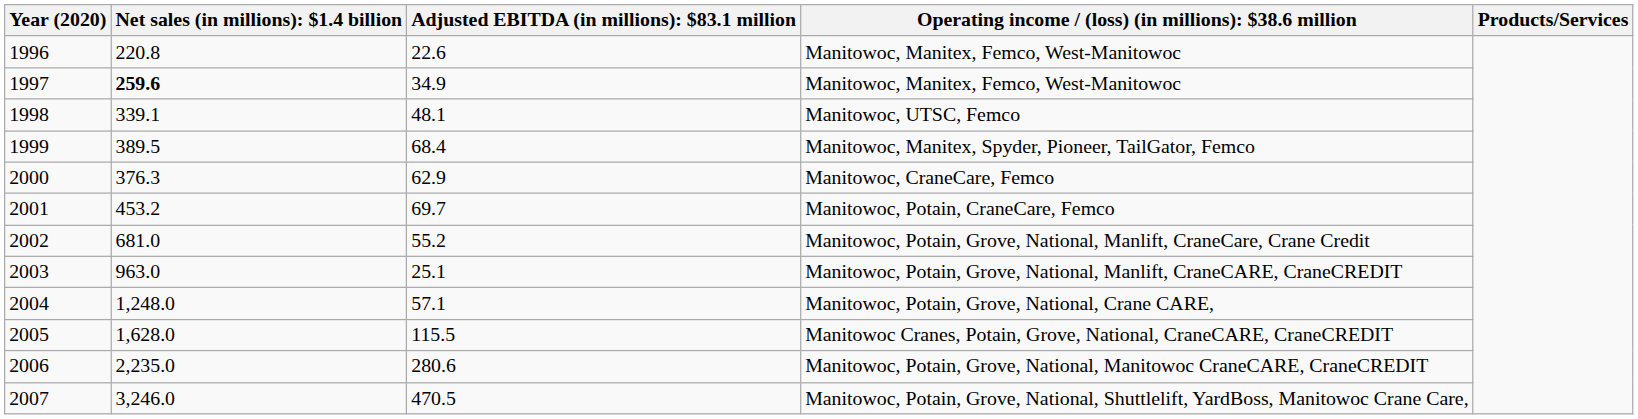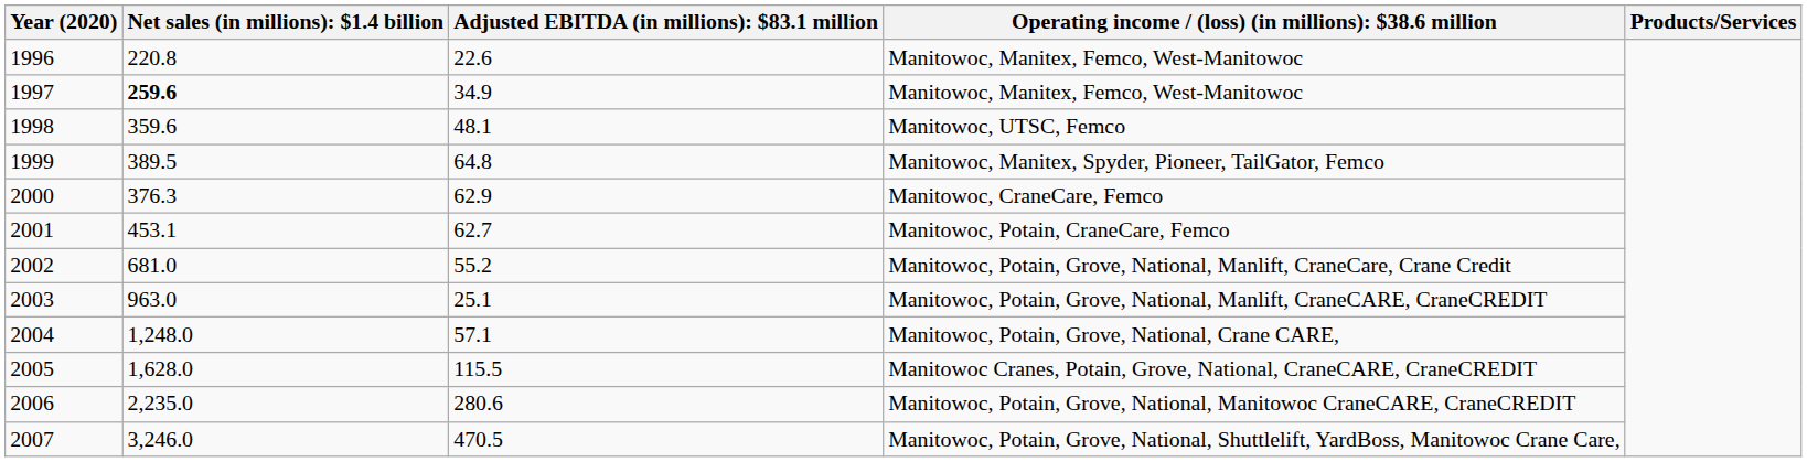Manitowoc, UTSC, Femco | column 2: 339.1 -> 359.6
Manitowoc, Manitex, Spyder, Pioneer, TailGator, Femco | column 3: 68.4 -> 64.8
Manitowoc, Potain, CraneCare, Femco | column 2: 453.2 -> 453.1
Manitowoc, Potain, CraneCare, Femco | column 3: 69.7 -> 62.7
